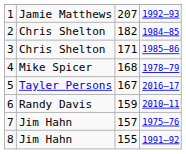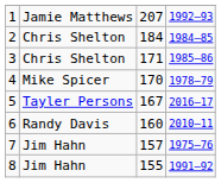2 | column 3: 182 -> 184
4 | column 3: 168 -> 170
6 | column 3: 159 -> 160
